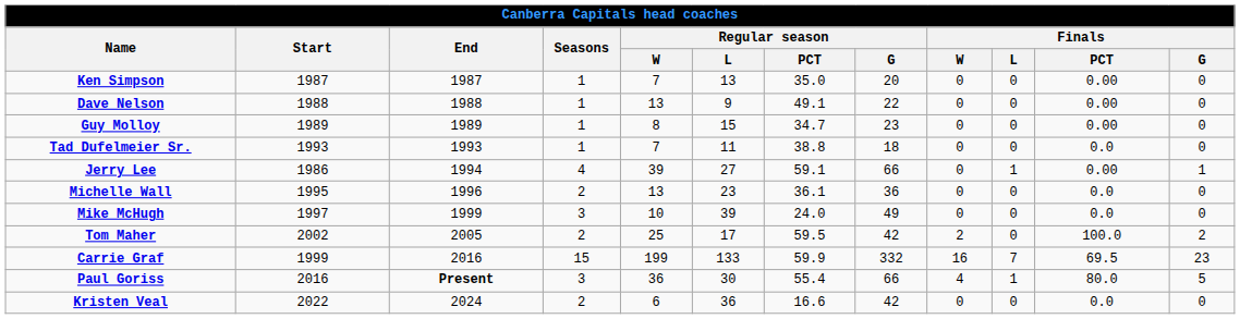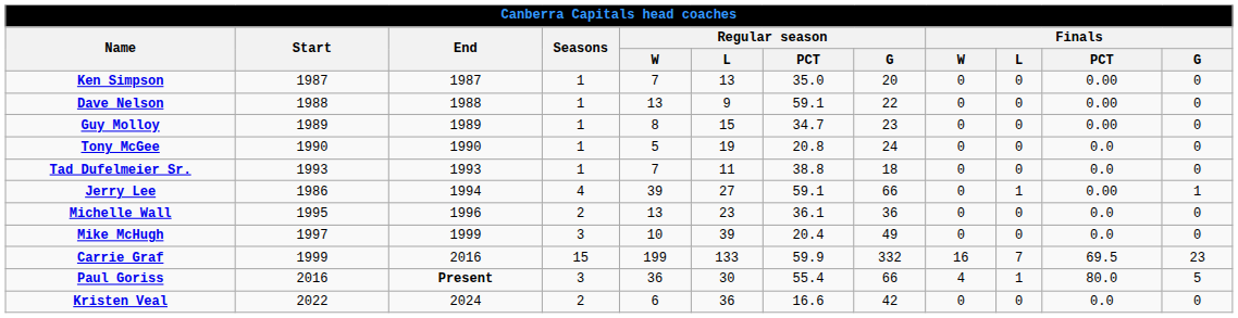Dave Nelson | Regular season / PCT: 49.1 -> 59.1
+ row: Tony McGee | 1990 | 1990 | 1 | 5 | 19 | 20.8 | 24 | 0 | 0 | 0.0 | 0
Mike McHugh | Regular season / PCT: 24.0 -> 20.4
- row: Tom Maher | 2002 | 2005 | 2 | 25 | 17 | 59.5 | 42 | 2 | 0 | 100.0 | 2
